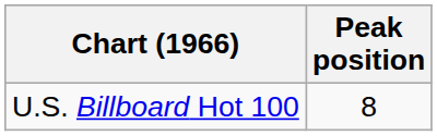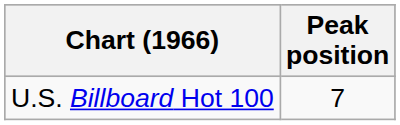U.S. Billboard Hot 100 | Peak position: 8 -> 7
